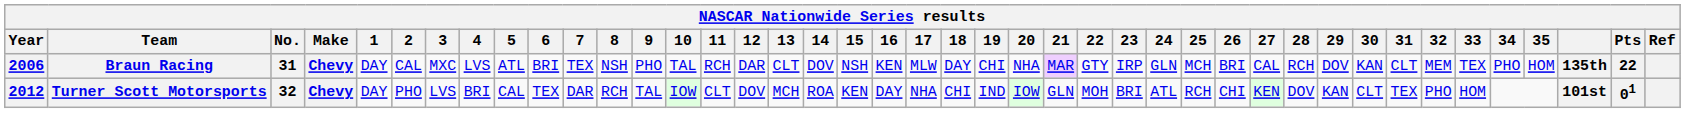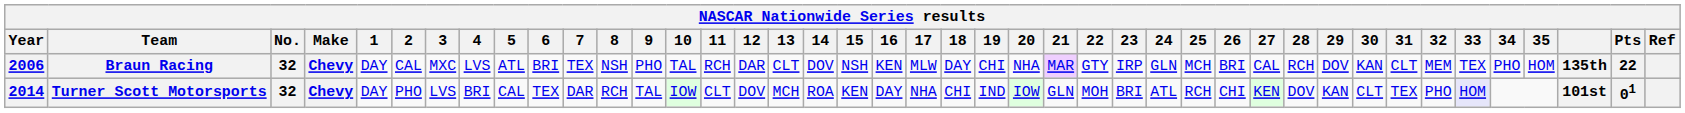Braun Racing | No.: 31 -> 32
Turner Scott Motorsports | Year: 2012 -> 2014
Turner Scott Motorsports | 33: no background -> lavender background
